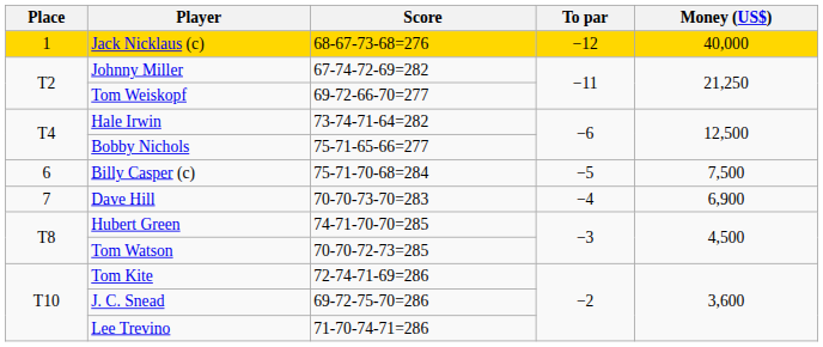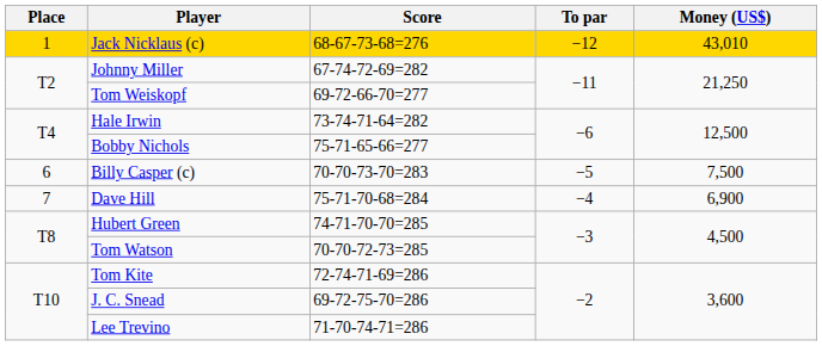Jack Nicklaus (c) | Money (US$): 40,000 -> 43,010
Billy Casper (c) | Score: 75-71-70-68=284 -> 70-70-73-70=283
Dave Hill | Score: 70-70-73-70=283 -> 75-71-70-68=284
